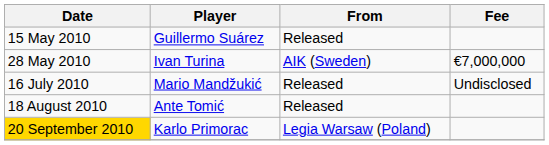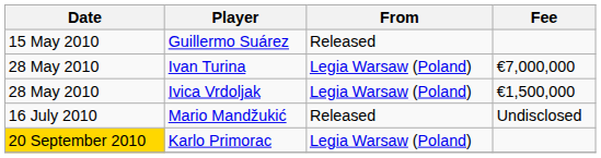Ivan Turina | From: AIK (Sweden) -> Legia Warsaw (Poland)
+ row: 28 May 2010 | Ivica Vrdoljak | Legia Warsaw (Poland) | €1,500,000
- row: 18 August 2010 | Ante Tomić | Released
